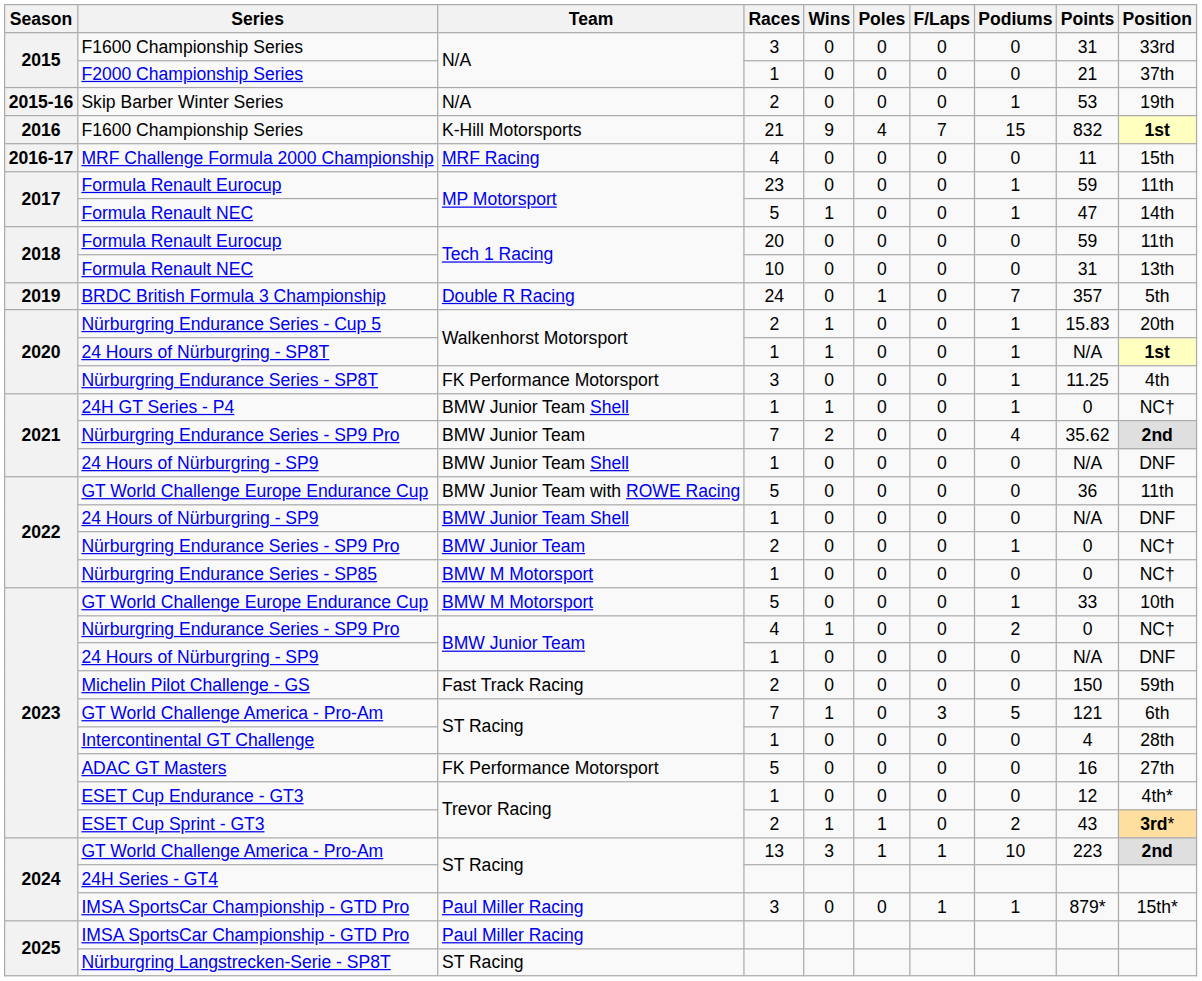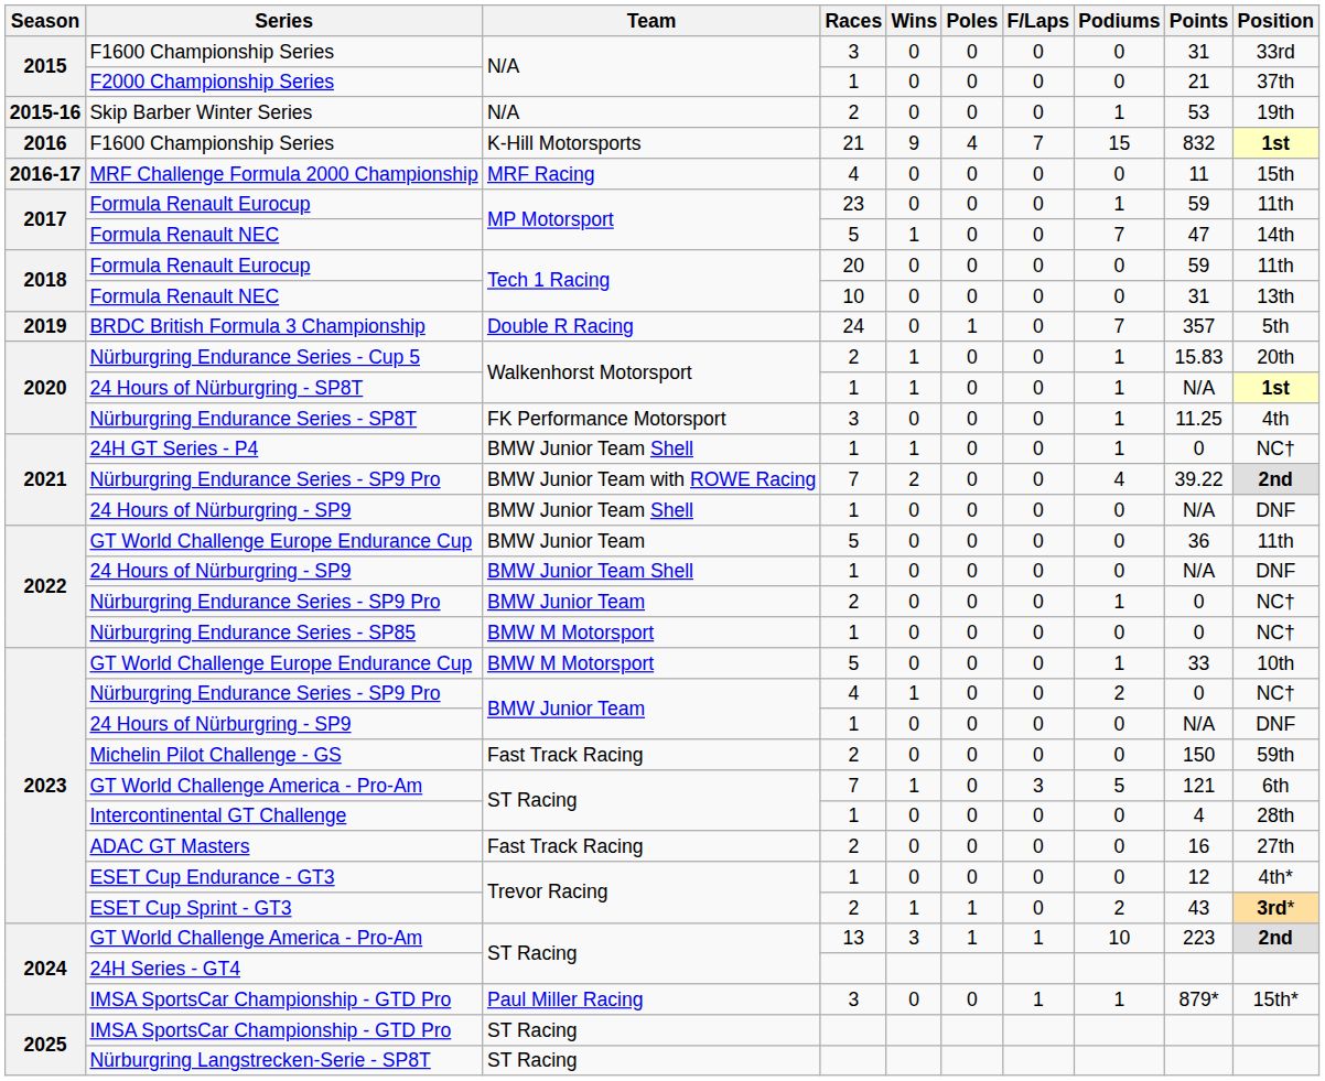2017 / Formula Renault NEC | Podiums: 1 -> 7
2021 / Nürburgring Endurance Series - SP9 Pro | Team: BMW Junior Team -> BMW Junior Team with ROWE Racing
2021 / Nürburgring Endurance Series - SP9 Pro | Points: 35.62 -> 39.22
2022 / GT World Challenge Europe Endurance Cup | Team: BMW Junior Team with ROWE Racing -> BMW Junior Team
ADAC GT Masters | Team: FK Performance Motorsport -> Fast Track Racing
ADAC GT Masters | Races: 5 -> 2
2025 / IMSA SportsCar Championship - GTD Pro | Team: Paul Miller Racing -> ST Racing
